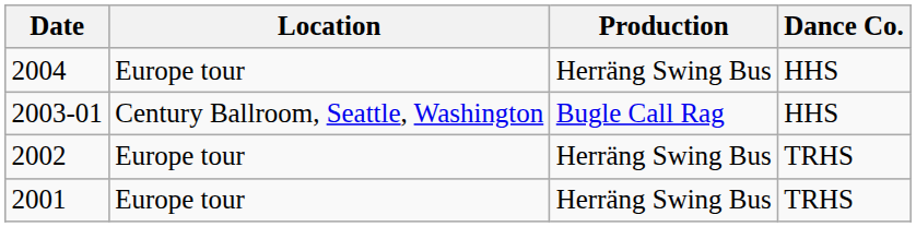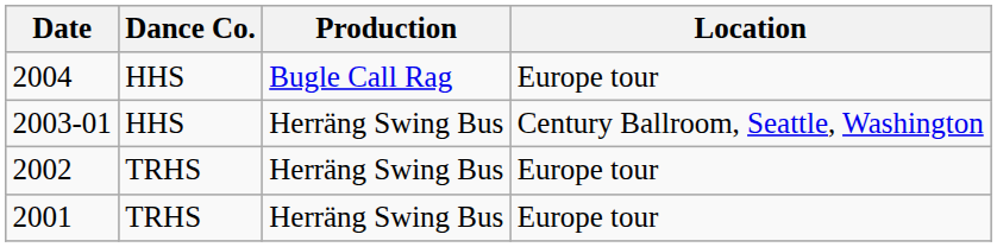columns swapped: Dance Co. <-> Location
2004 | Production: Herräng Swing Bus -> Bugle Call Rag
2003-01 | Production: Bugle Call Rag -> Herräng Swing Bus
